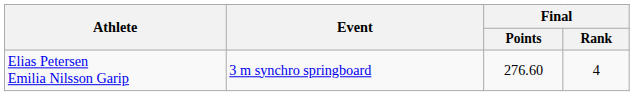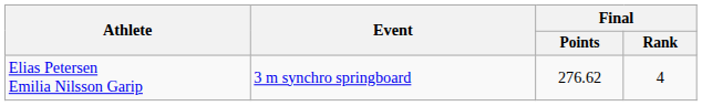Elias Petersen Emilia Nilsson Garip | Final / Points: 276.60 -> 276.62
